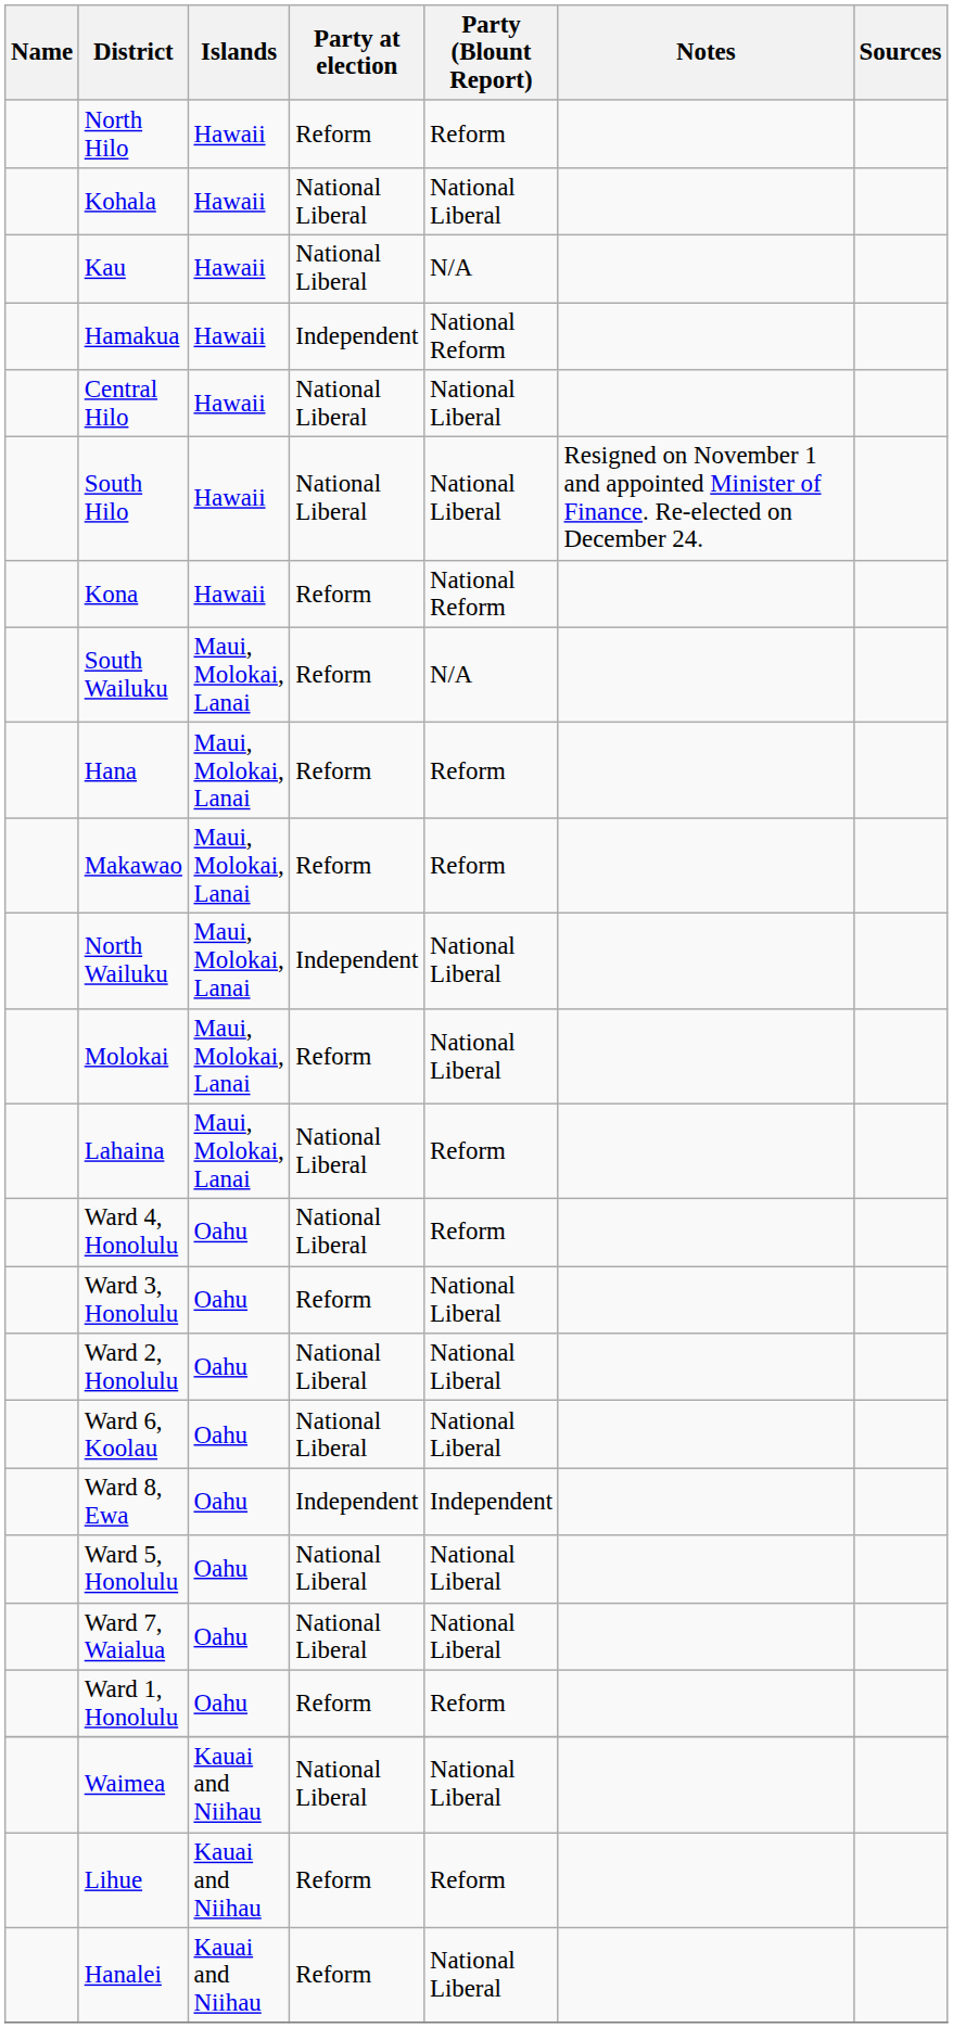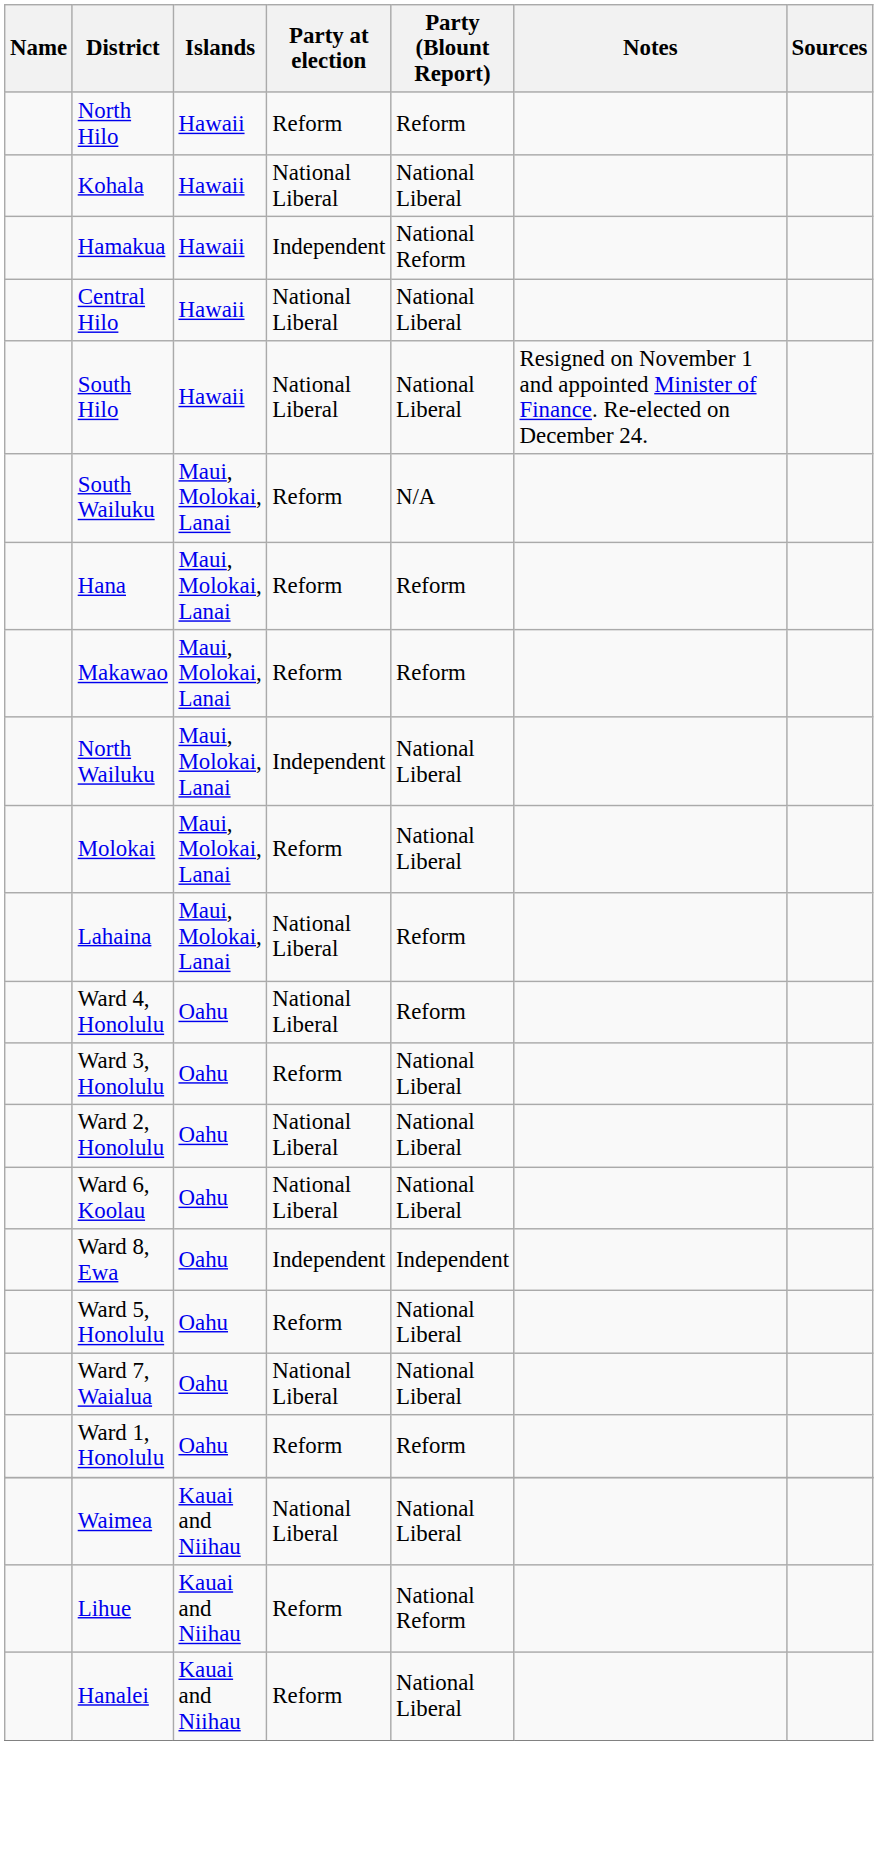- row: Kau | Hawaii | National Liberal | N/A
- row: Kona | Hawaii | Reform | National Reform
Ward 5, Honolulu | Party at election: National Liberal -> Reform
Lihue | Party (Blount Report): Reform -> National Reform
